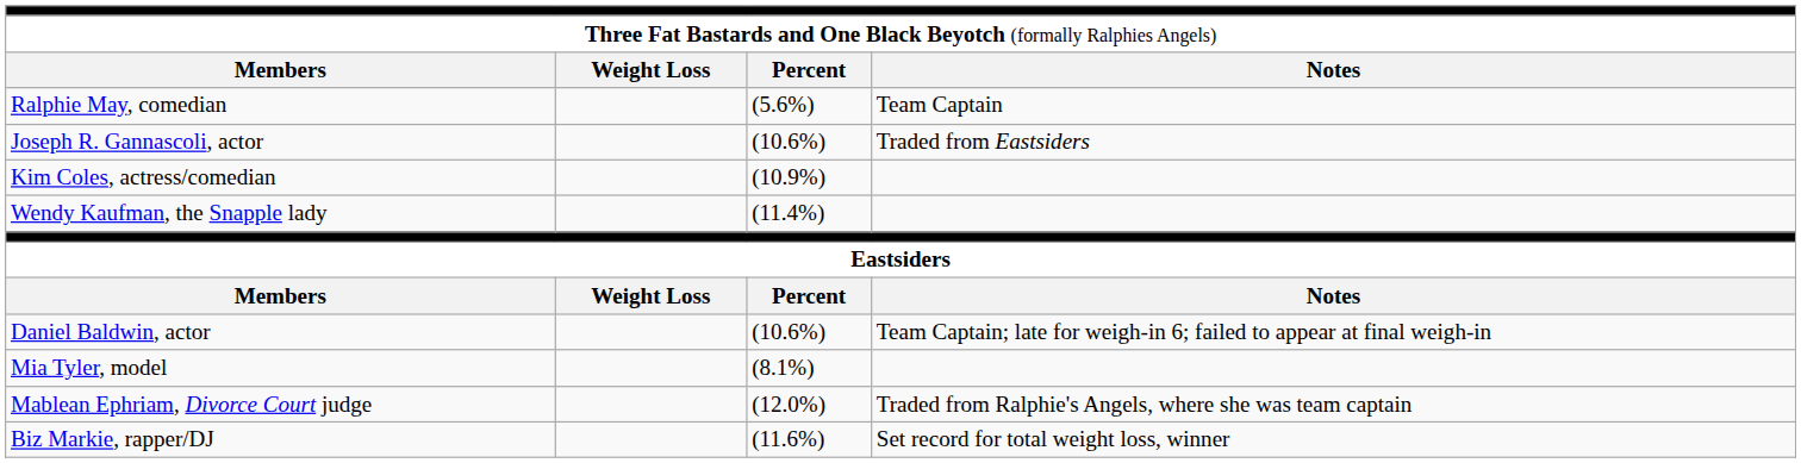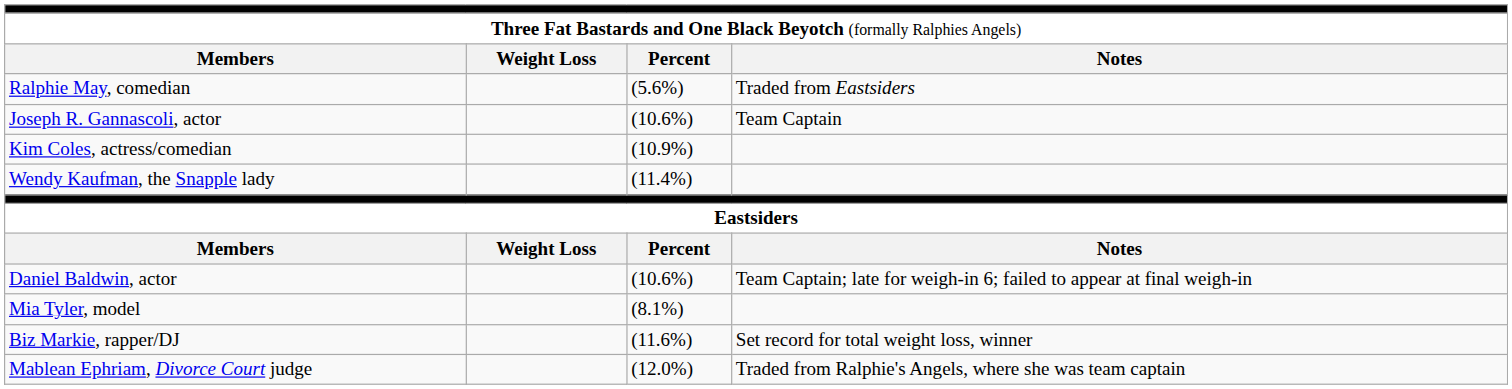Ralphie May, comedian | column 4: Team Captain -> Traded from Eastsiders
Joseph R. Gannascoli, actor | column 4: Traded from Eastsiders -> Team Captain
rows swapped: Biz Markie, rapper/DJ <-> Mablean Ephriam, Divorce Court judge
